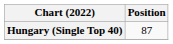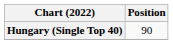Hungary (Single Top 40) | Position: 87 -> 90
